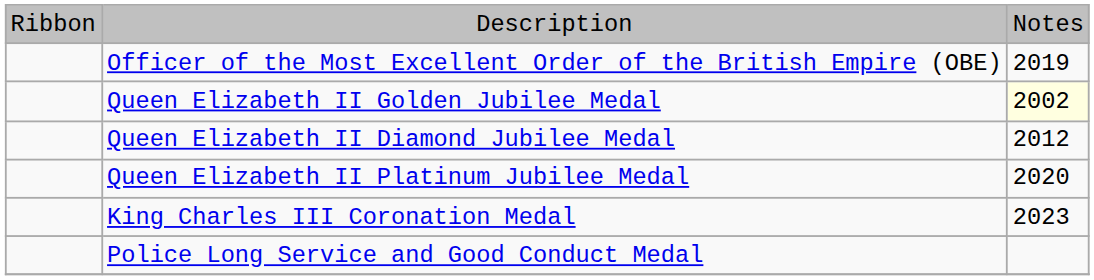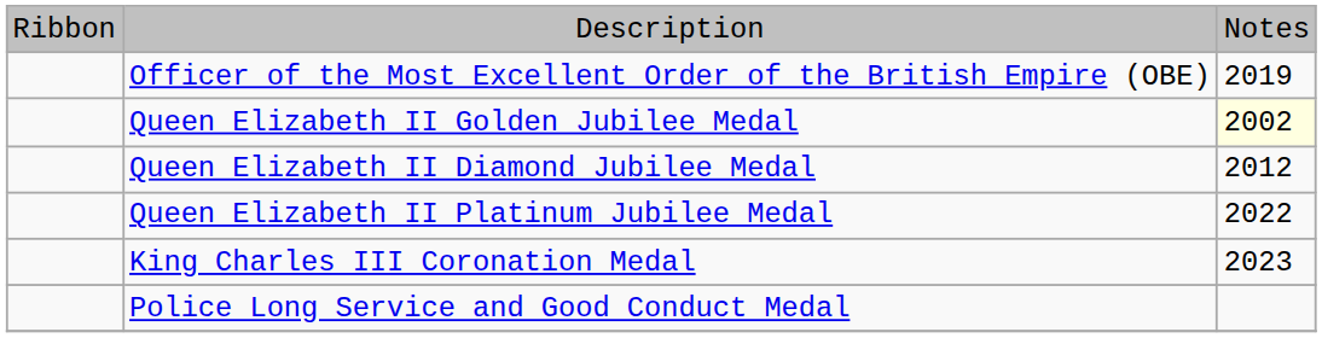Queen Elizabeth II Platinum Jubilee Medal | column 3: 2020 -> 2022
